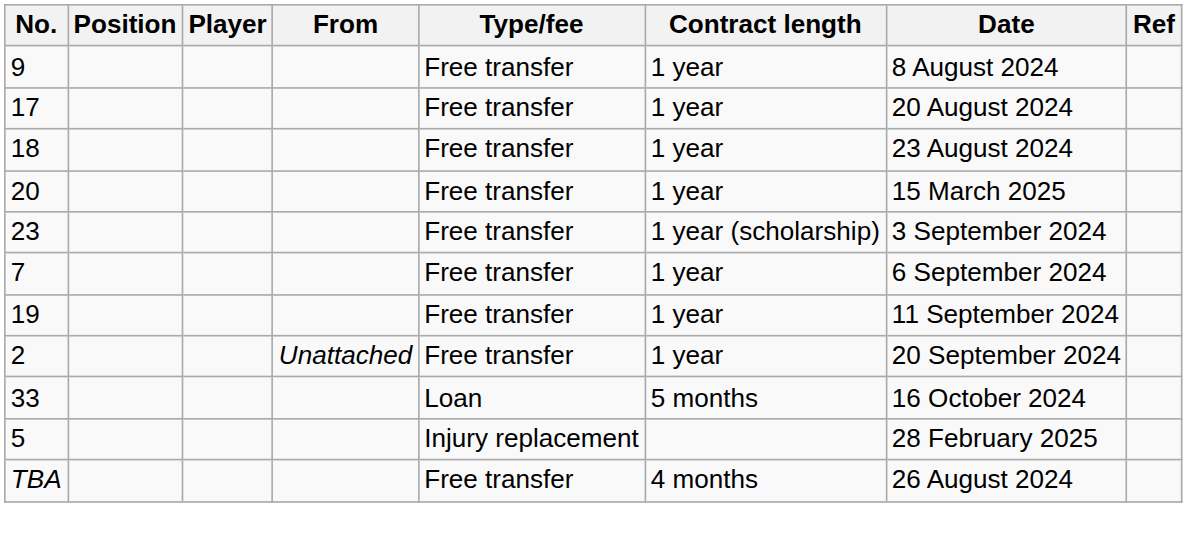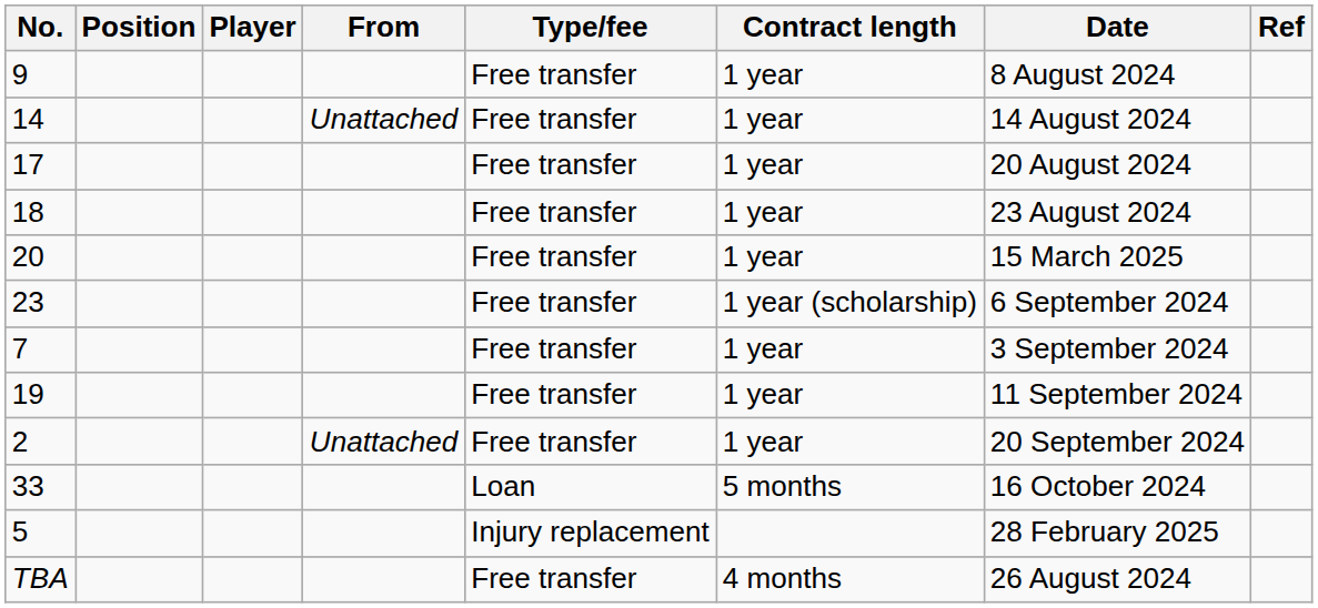+ row: 14 | Unattached | Free transfer | 1 year | 14 August 2024
23 | Date: 3 September 2024 -> 6 September 2024
7 | Date: 6 September 2024 -> 3 September 2024
